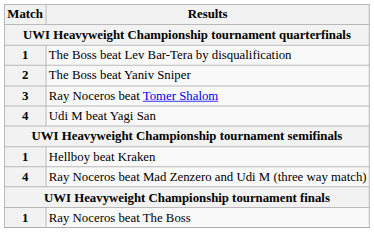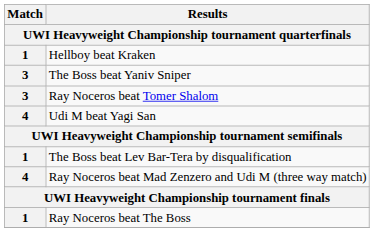rows swapped: Hellboy beat Kraken <-> The Boss beat Lev Bar-Tera by disqualification
The Boss beat Yaniv Sniper | Match: 2 -> 3
